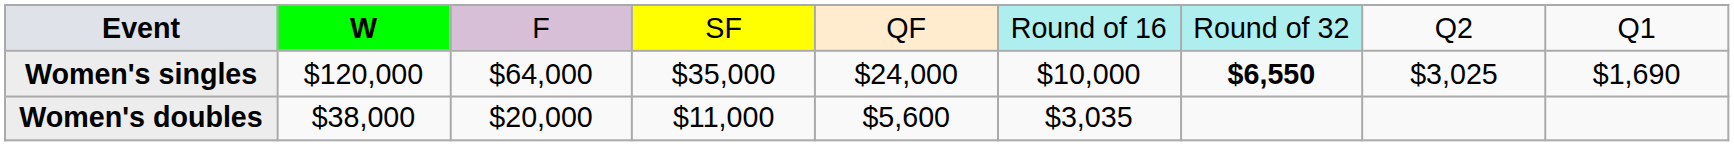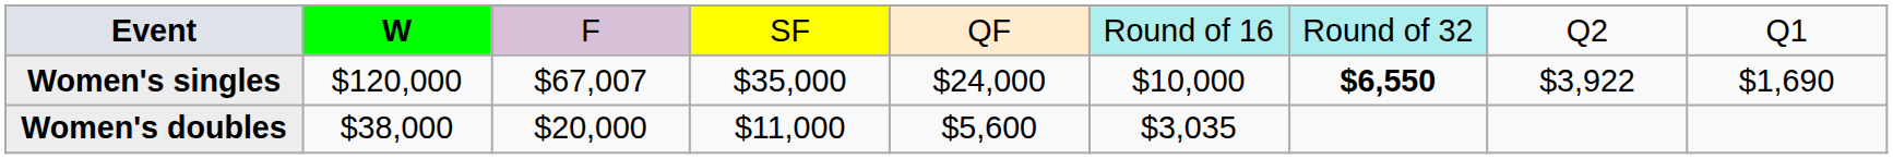Women's singles | column 3: $64,000 -> $67,007
Women's singles | column 8: $3,025 -> $3,922
